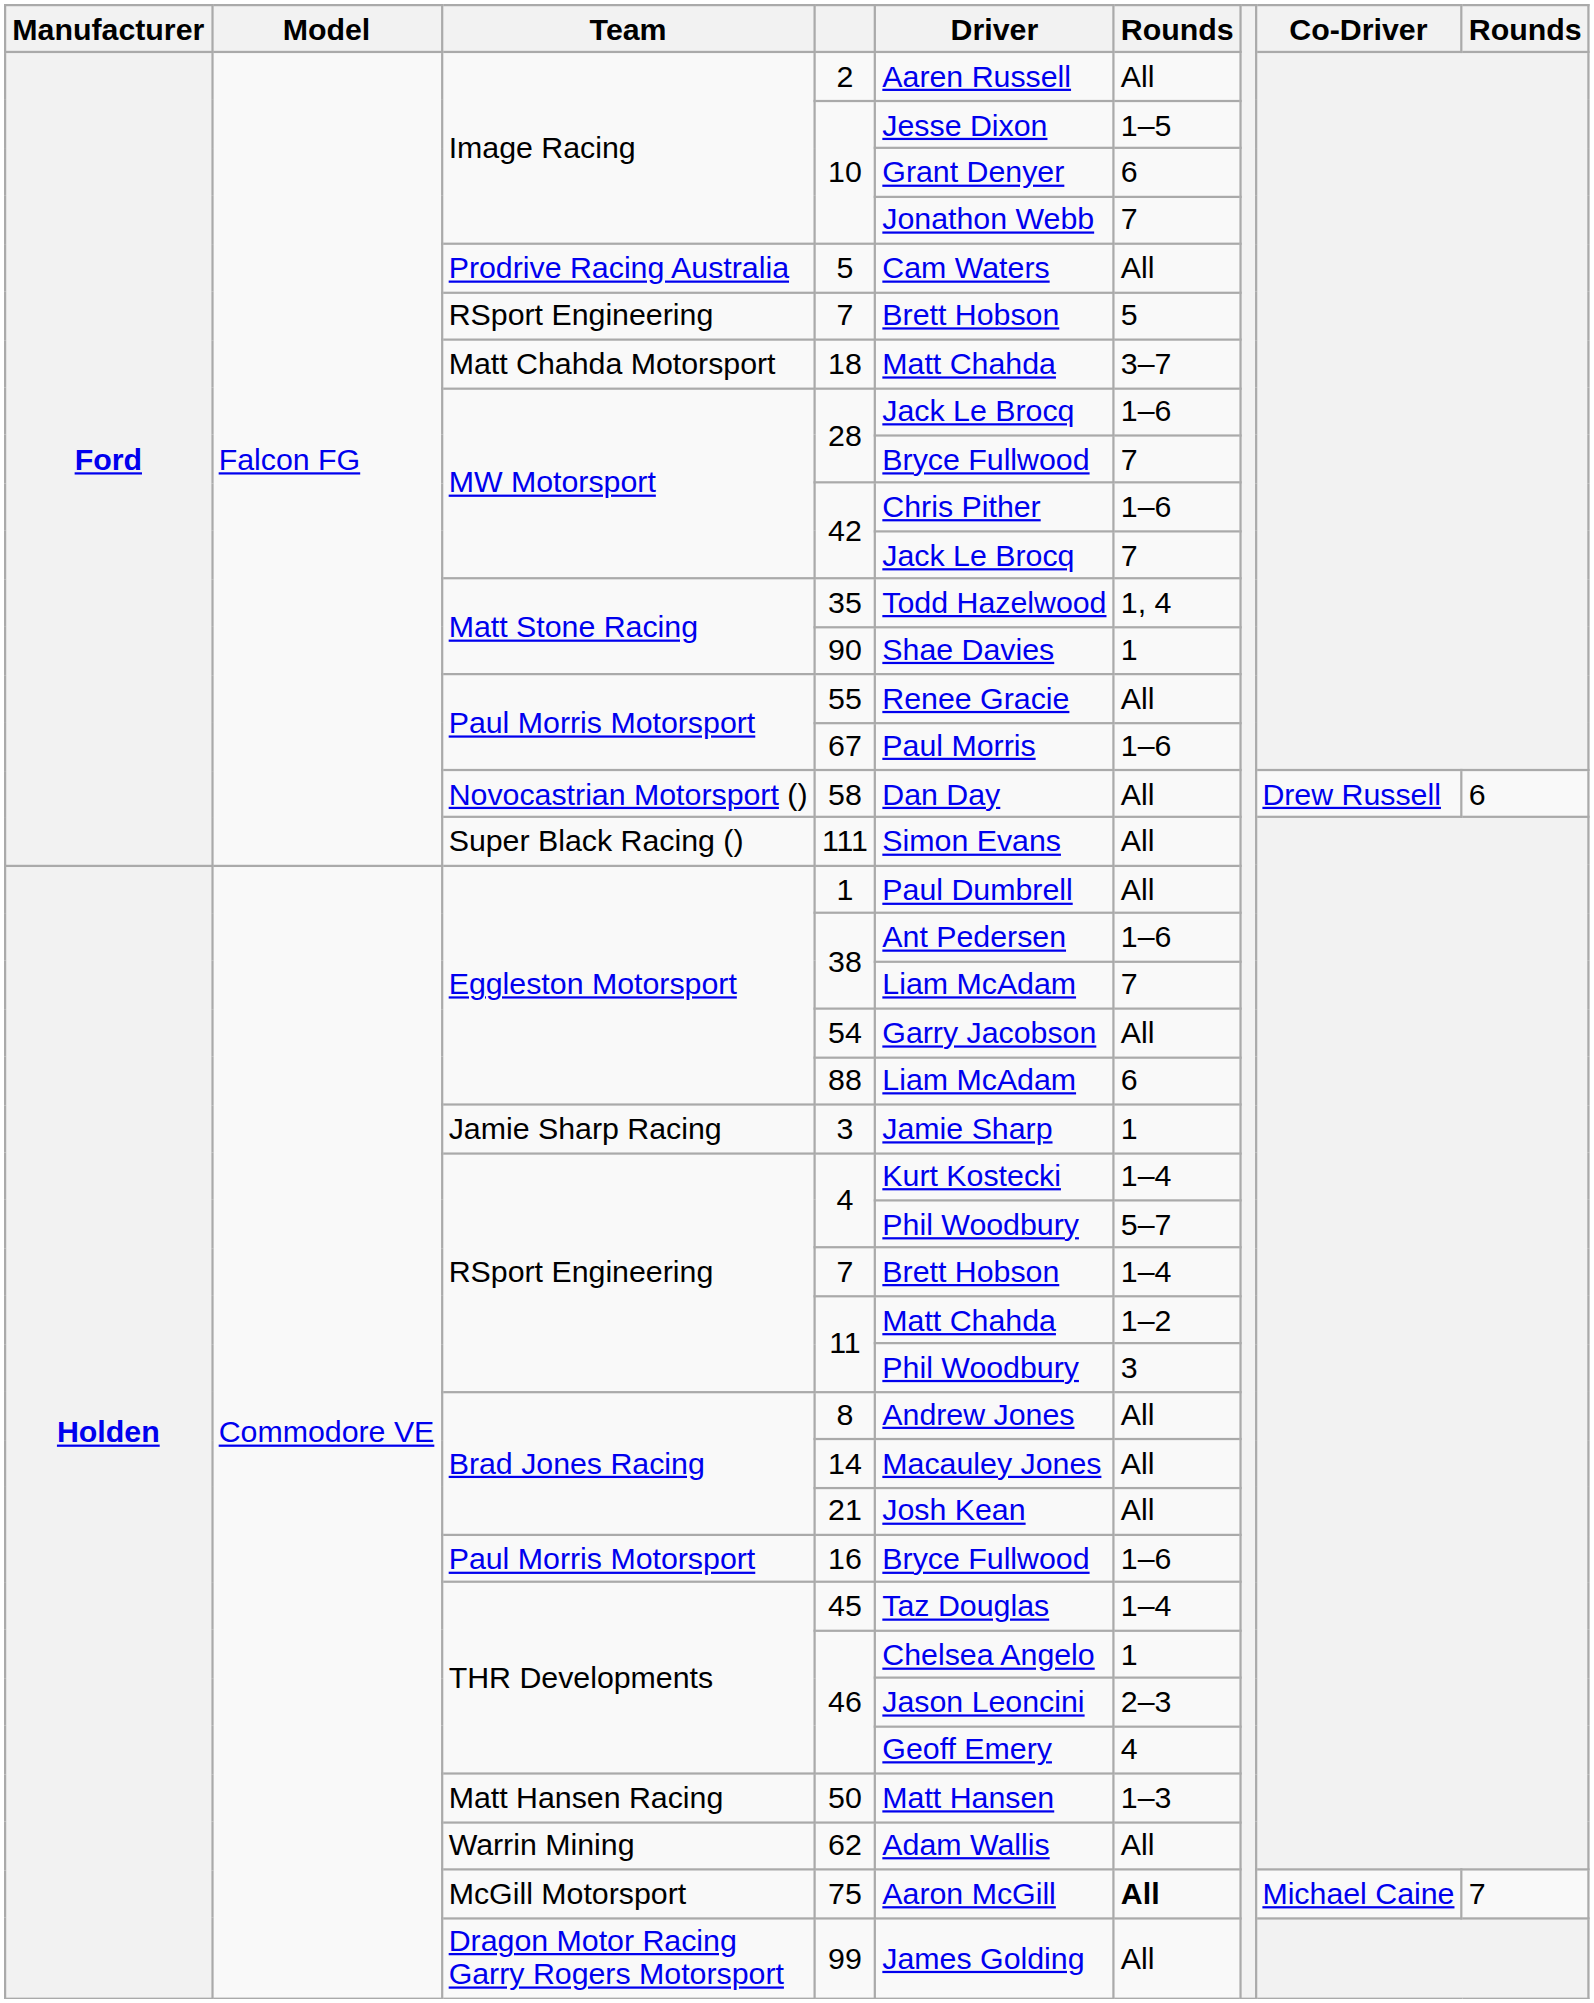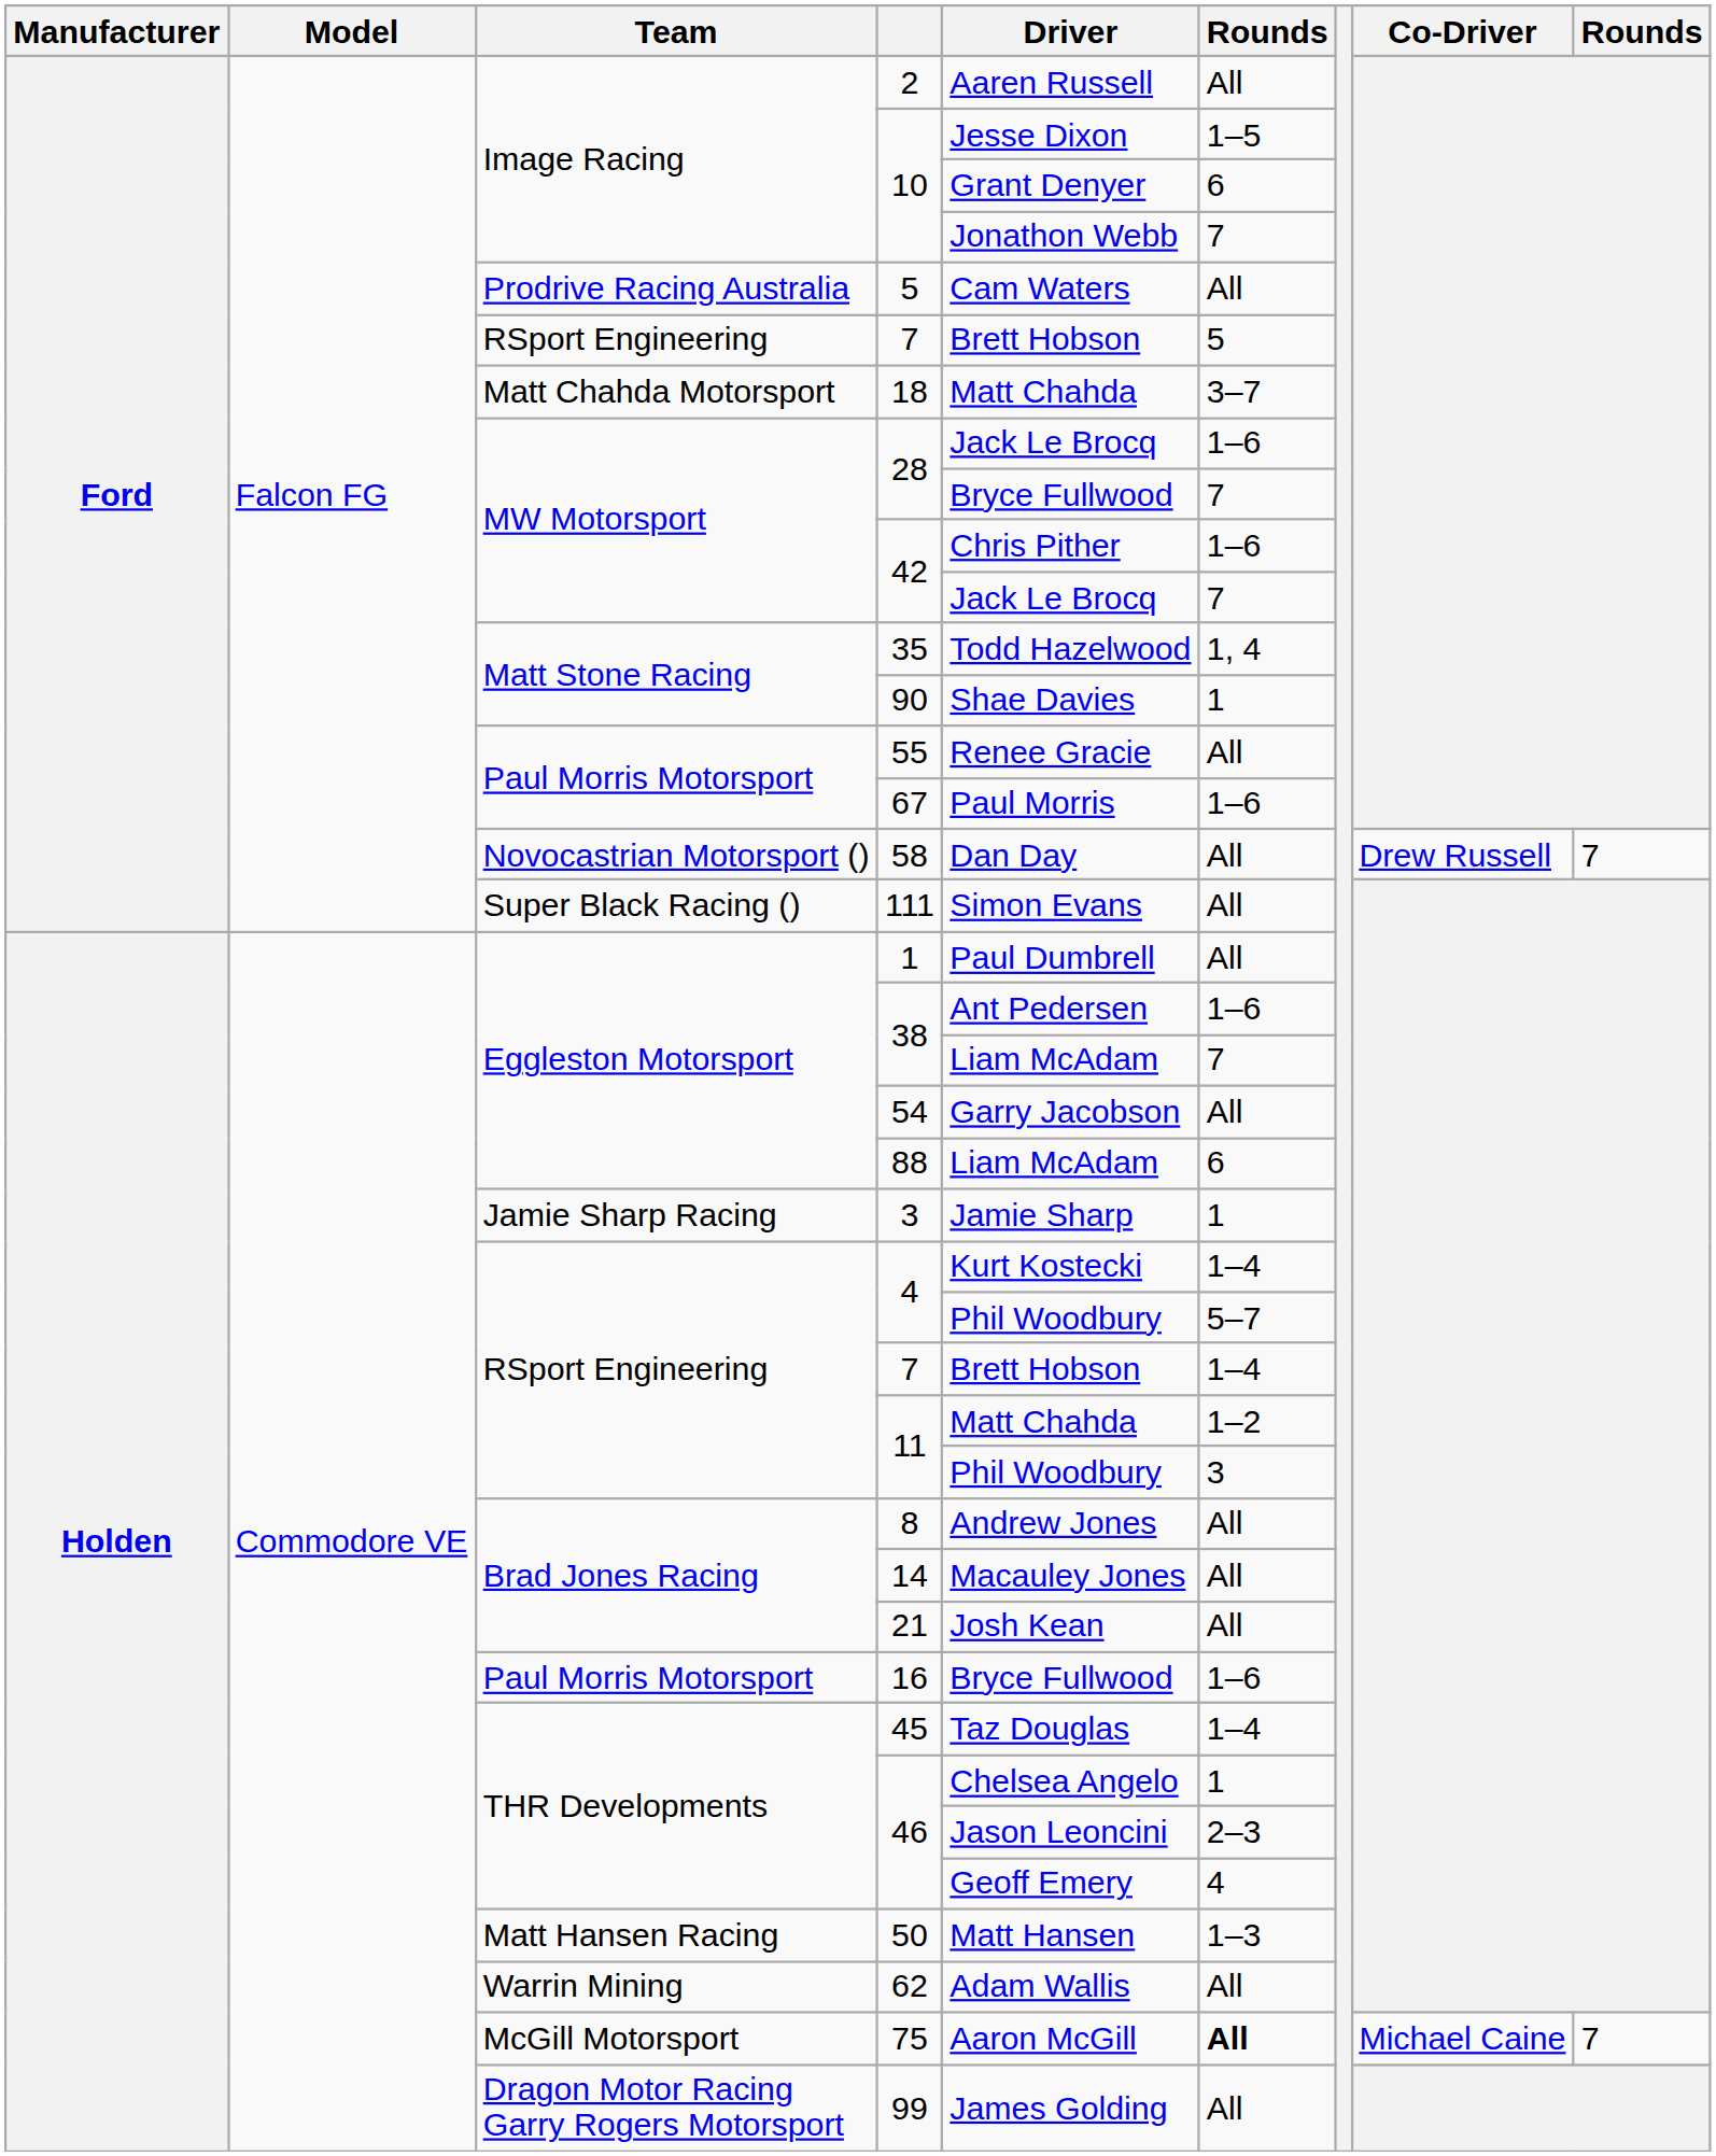58 | column 9: 6 -> 7
